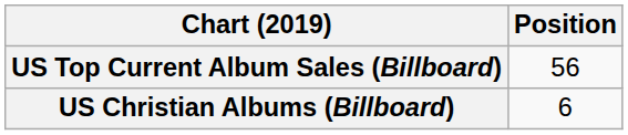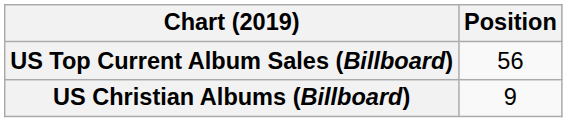US Christian Albums (Billboard) | Position: 6 -> 9
